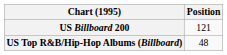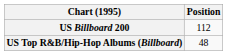US Billboard 200 | Position: 121 -> 112
